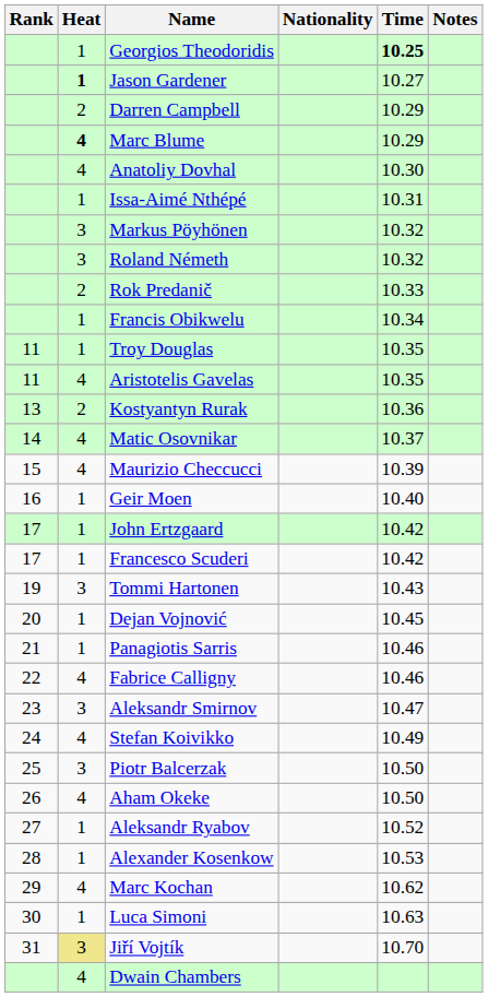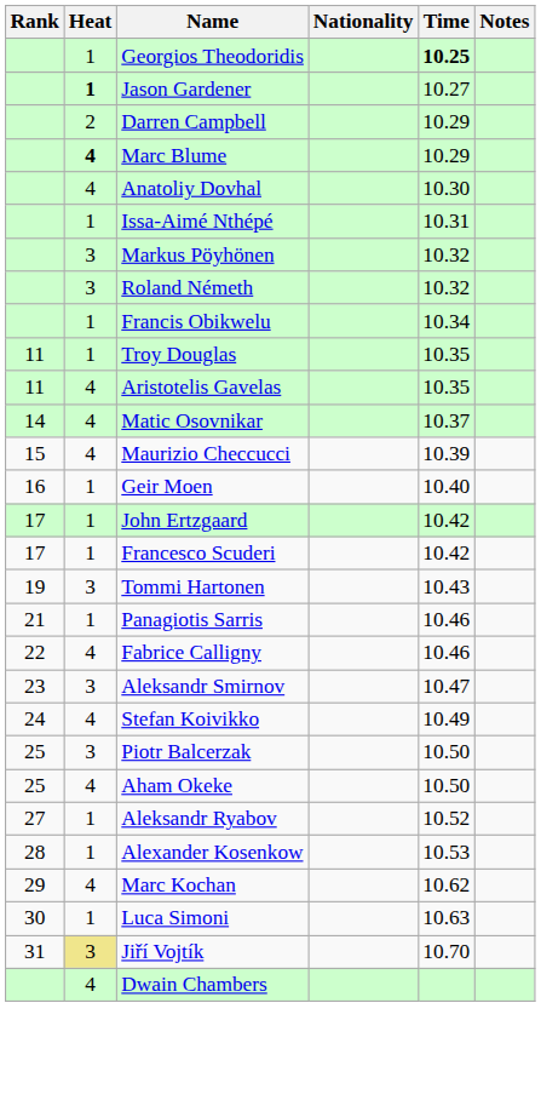- row: 2 | Rok Predanič | 10.33
- row: 13 | 2 | Kostyantyn Rurak | 10.36
- row: 20 | 1 | Dejan Vojnović | 10.45
Aham Okeke | Rank: 26 -> 25
